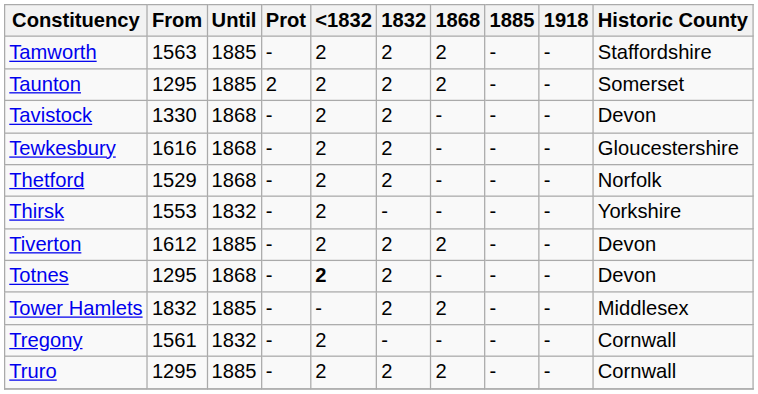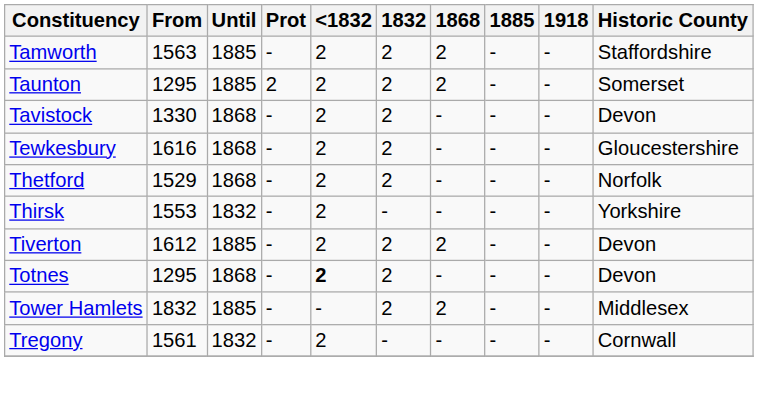- row: Truro | 1295 | 1885 | - | 2 | 2 | 2 | - | - | Cornwall
